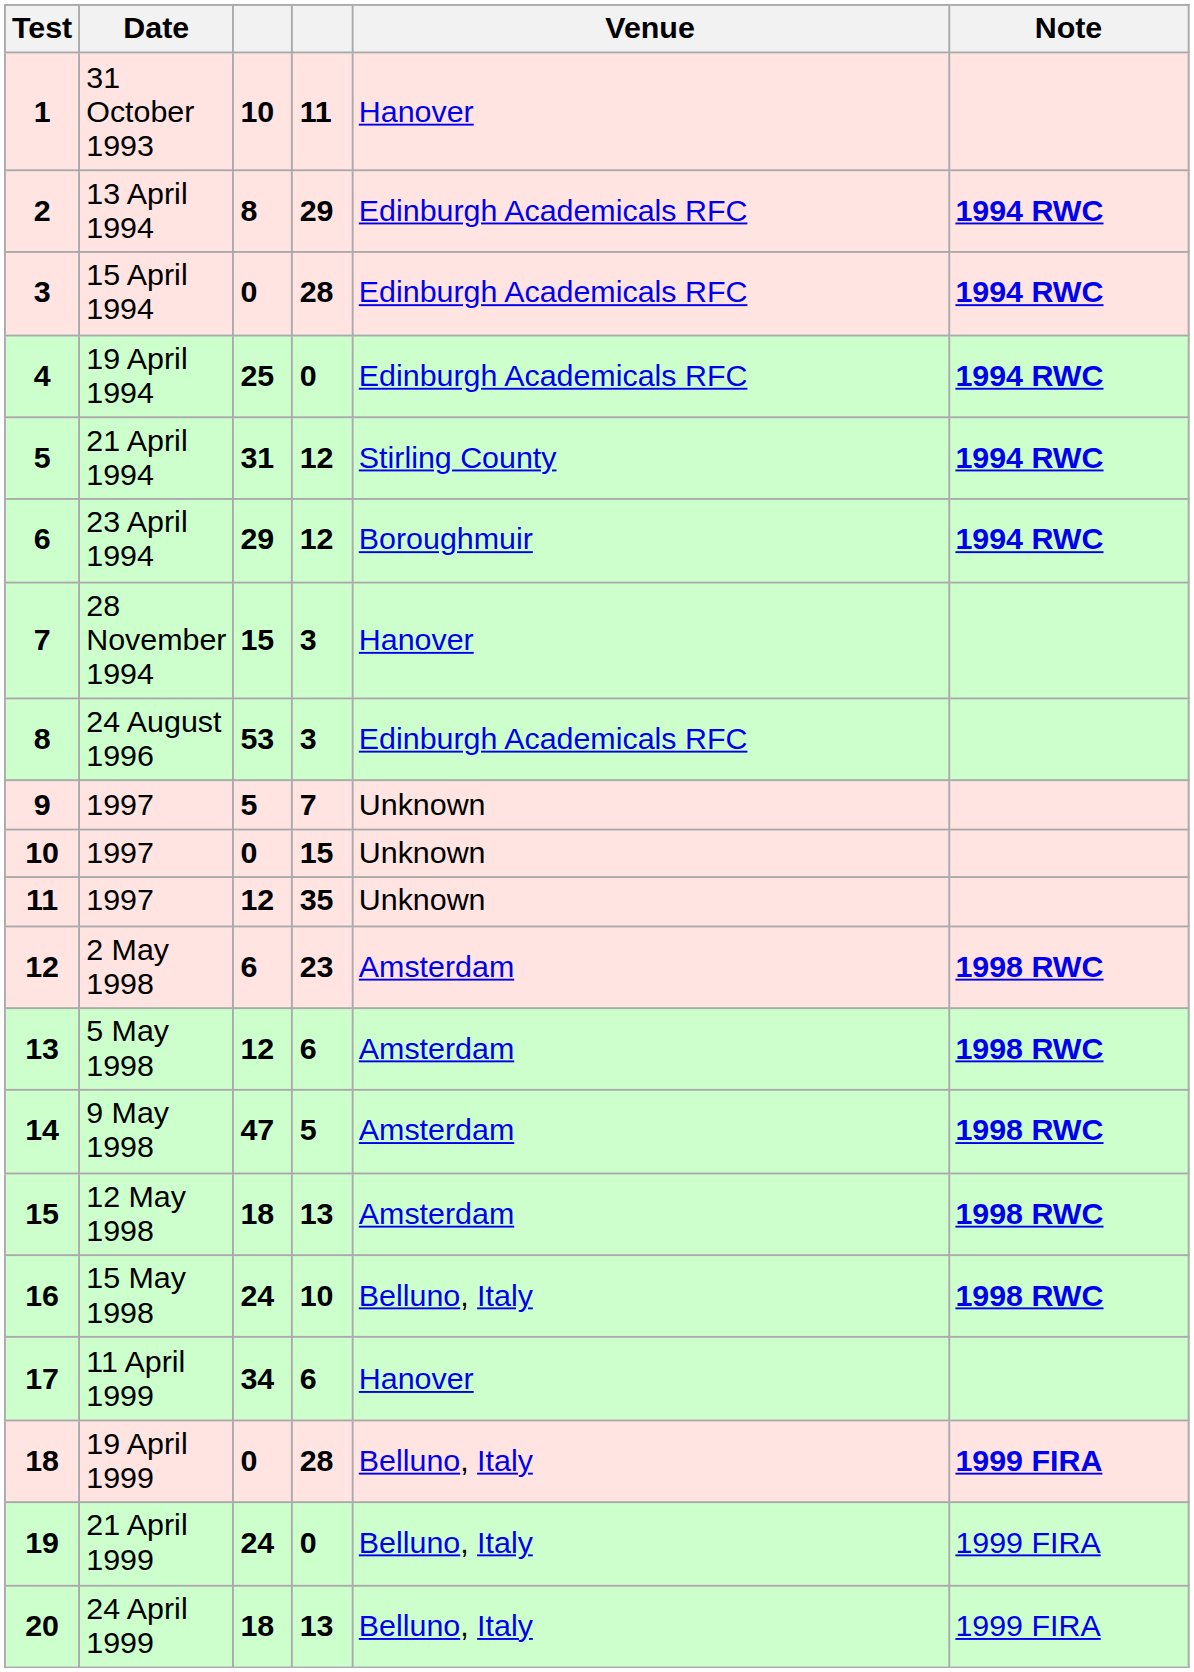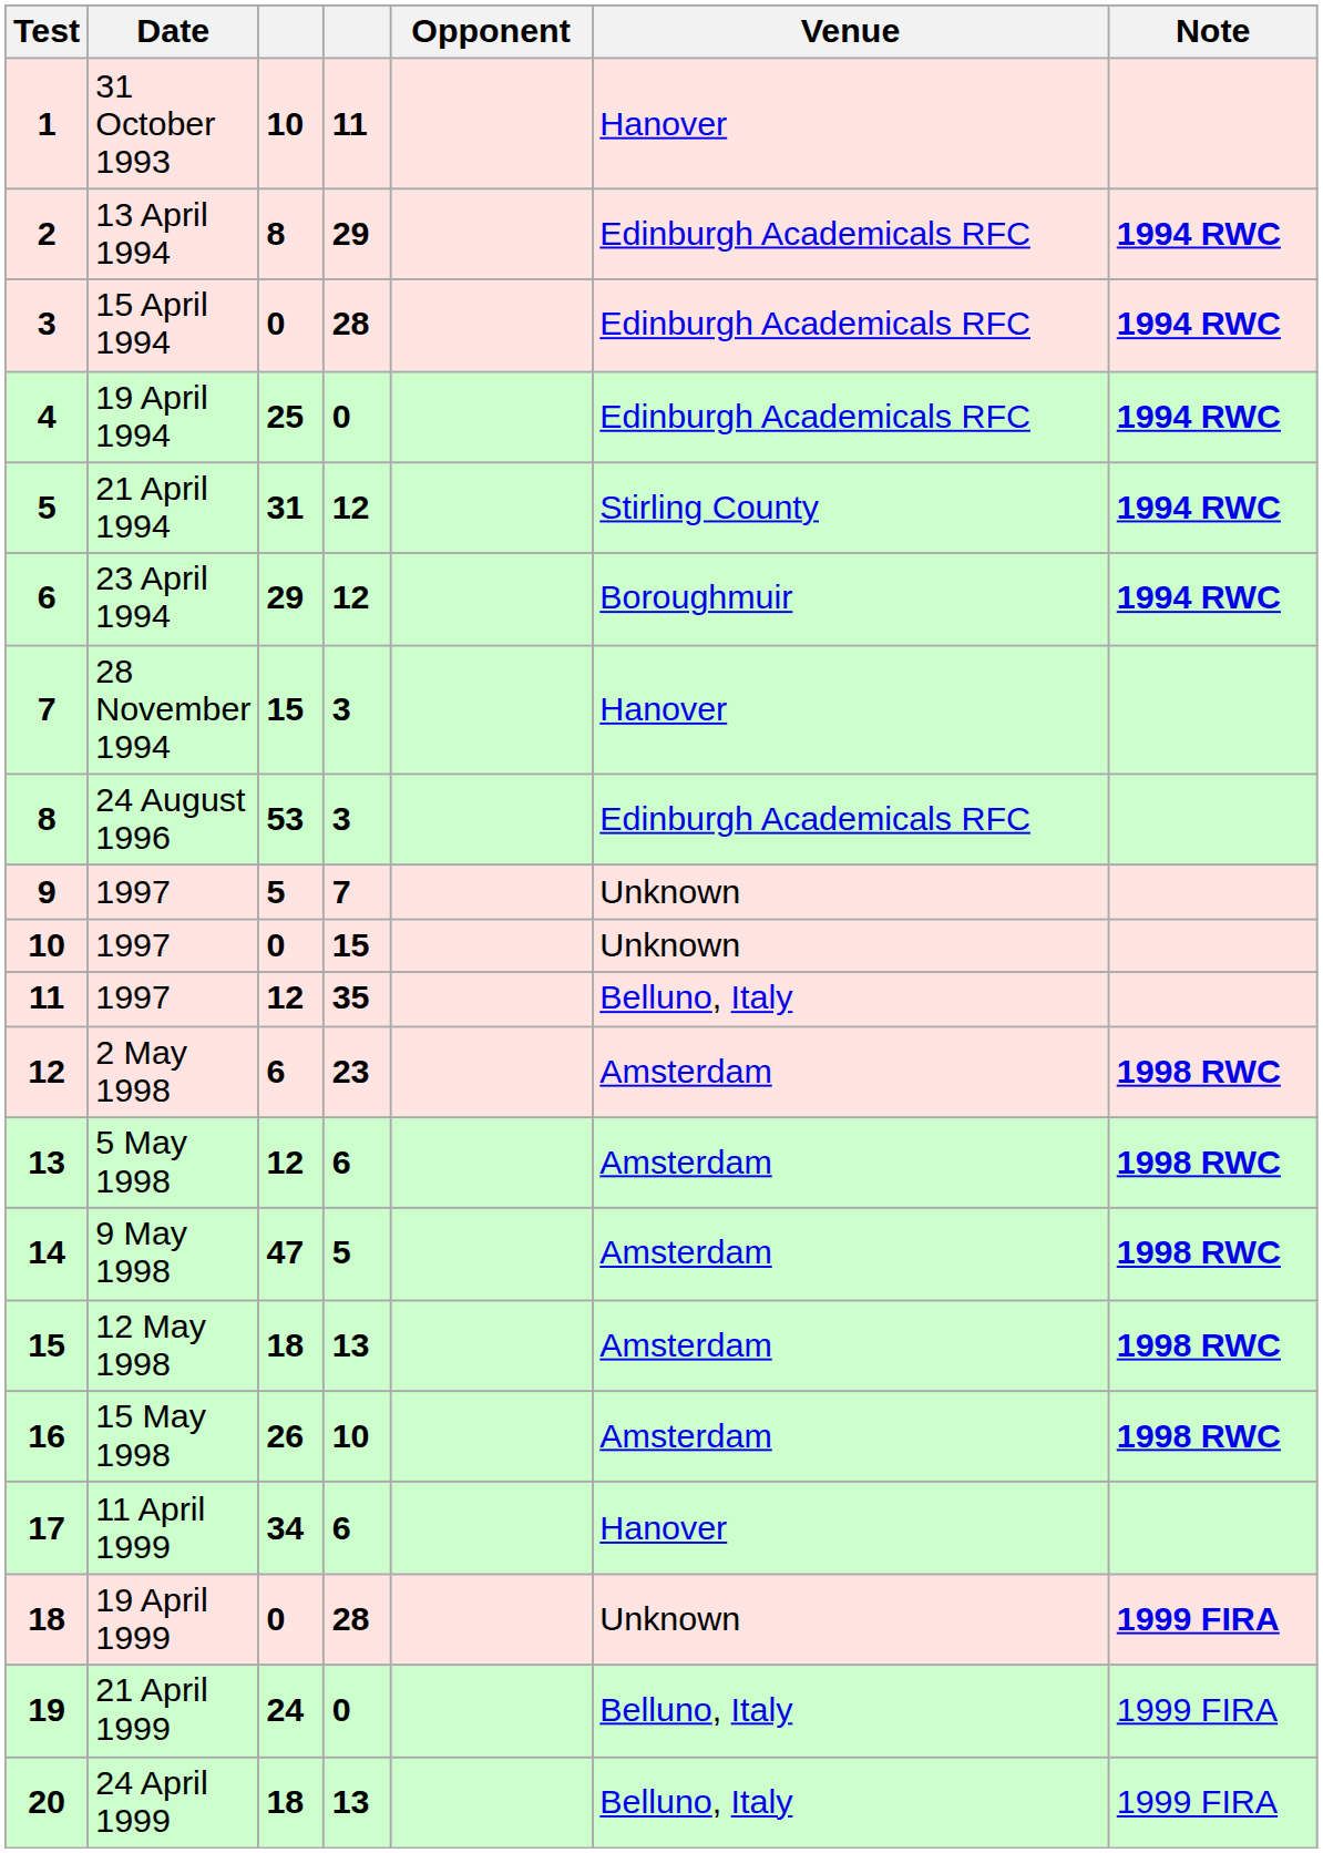+ column: Opponent
11 / 1997 | Venue: Unknown -> Belluno, Italy
15 May 1998 | column 3: 24 -> 26
15 May 1998 | Venue: Belluno, Italy -> Amsterdam
19 April 1999 | Venue: Belluno, Italy -> Unknown
